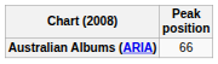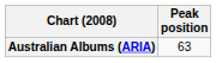Australian Albums (ARIA) | Peak position: 66 -> 63
